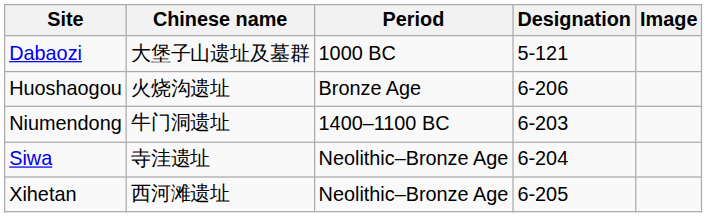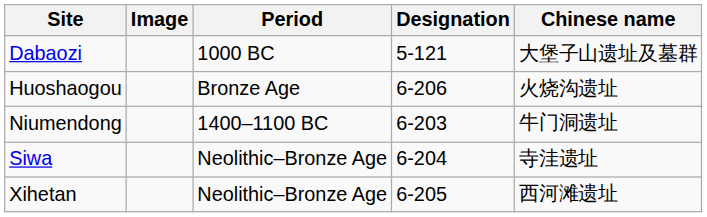columns swapped: Chinese name <-> Image
